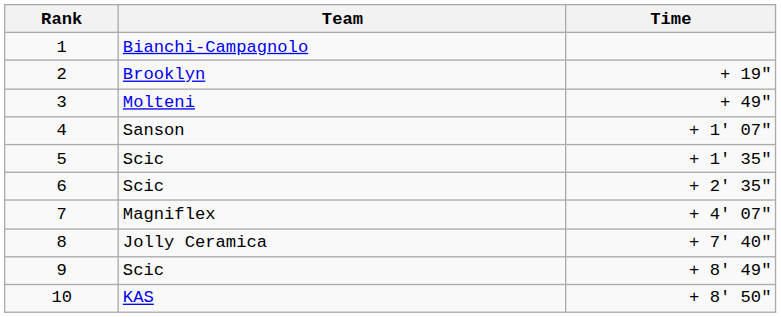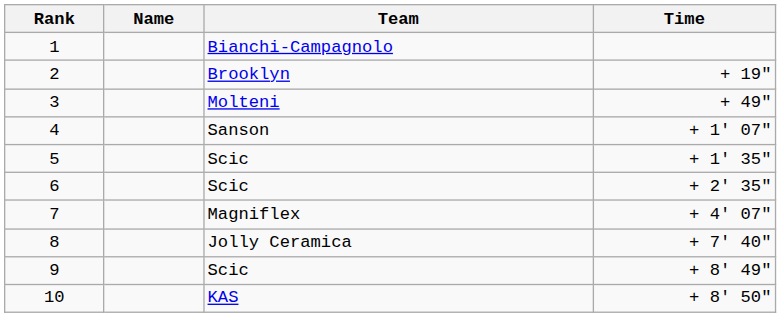+ column: Name
